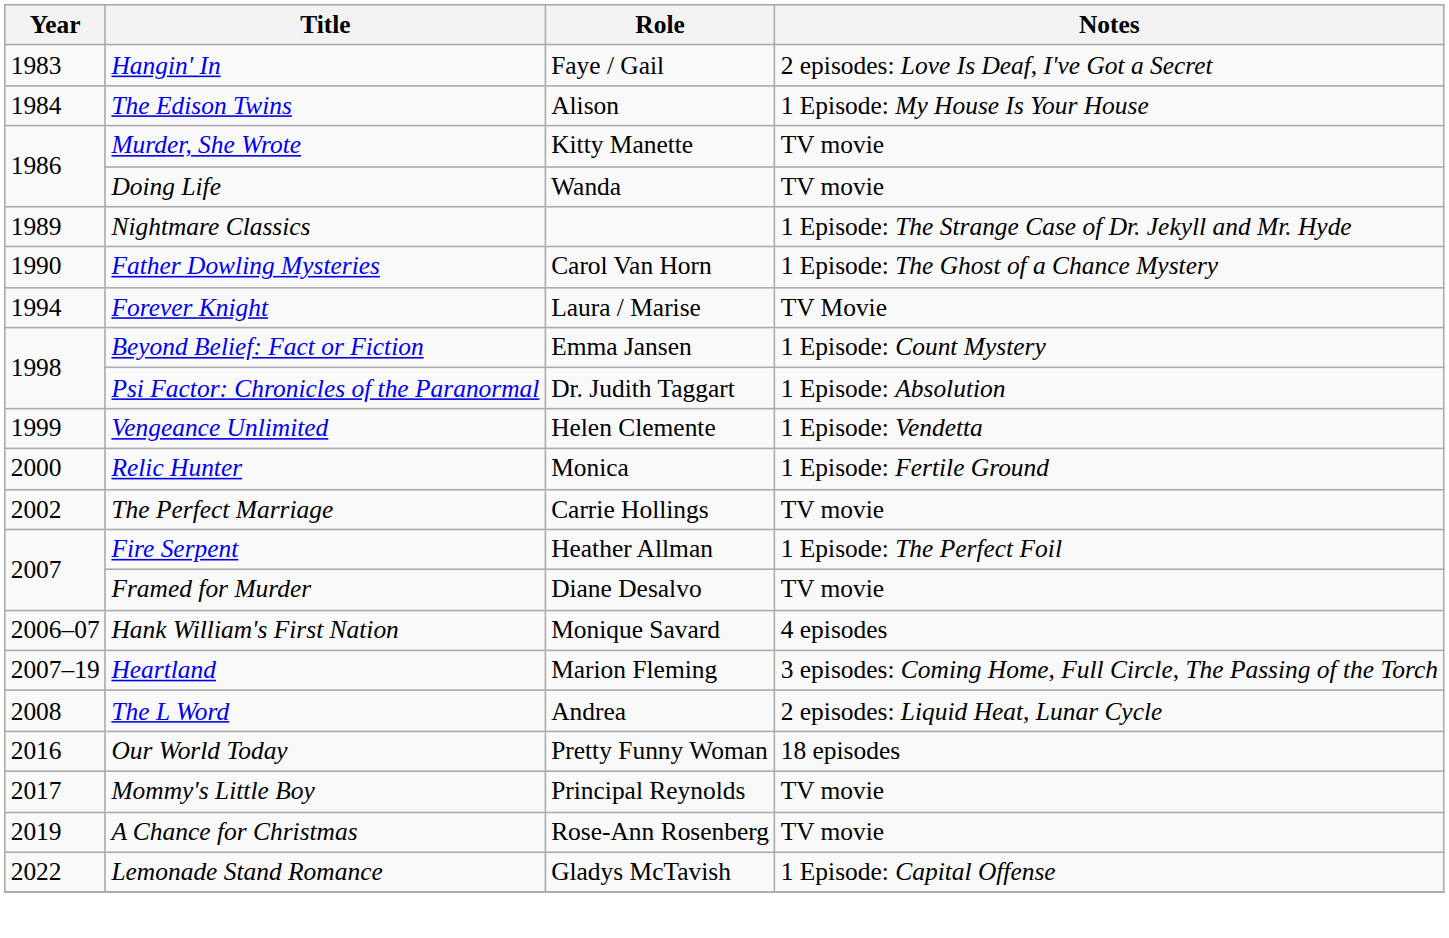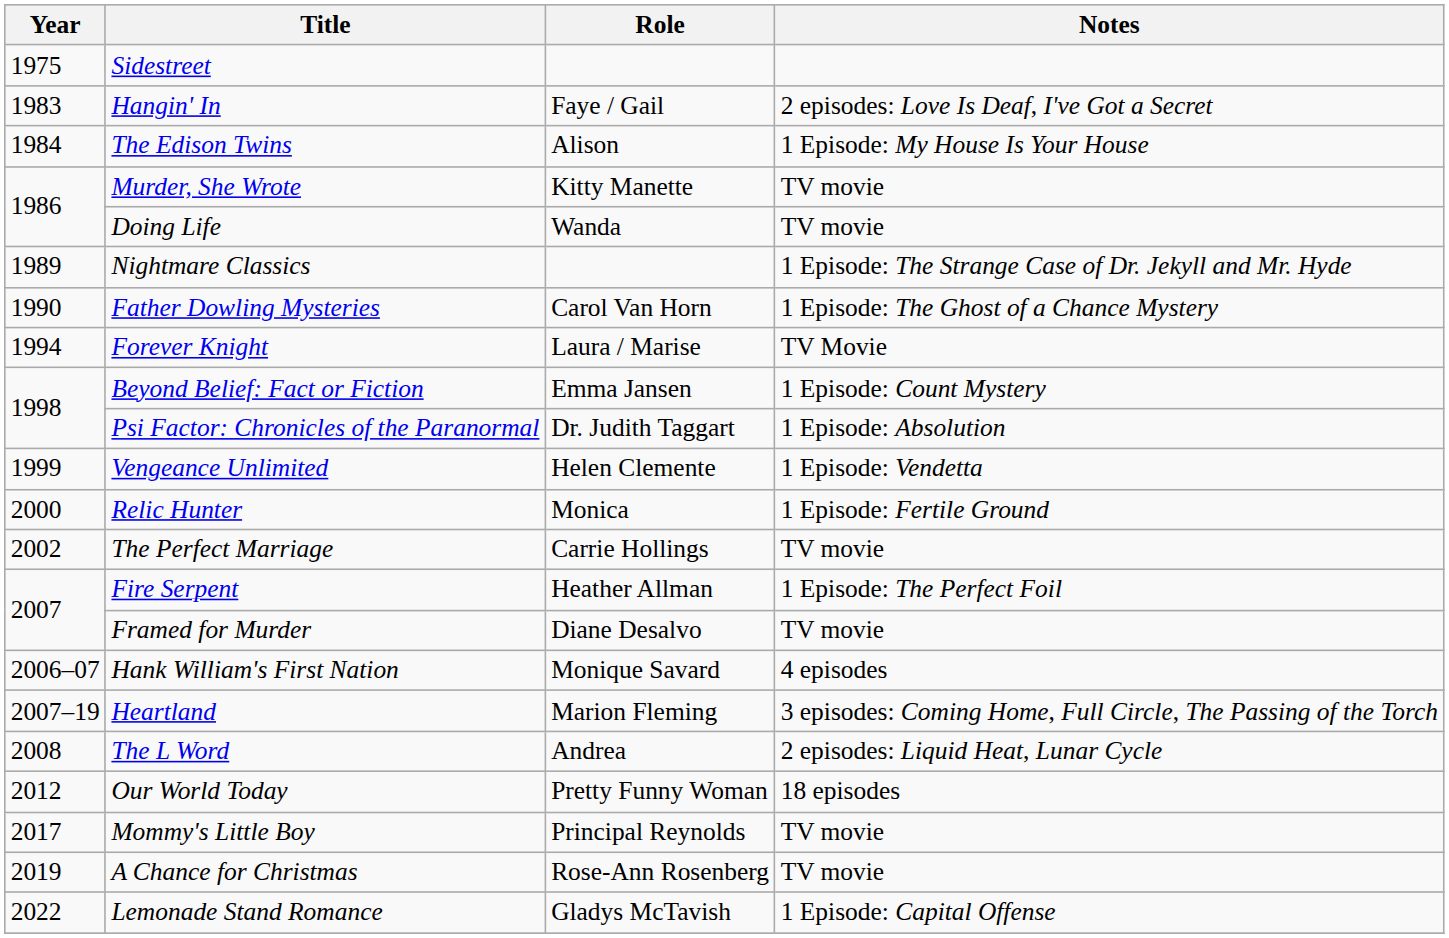+ row: 1975 | Sidestreet
Our World Today | Year: 2016 -> 2012
